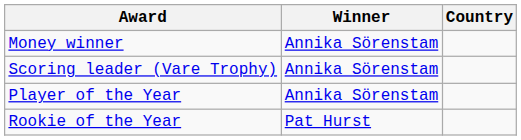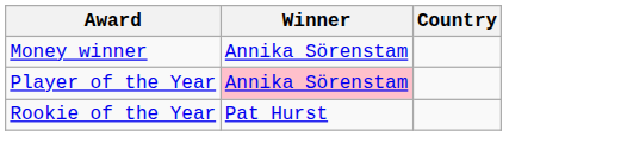- row: Scoring leader (Vare Trophy) | Annika Sörenstam
Player of the Year | Winner: no background -> pink background
